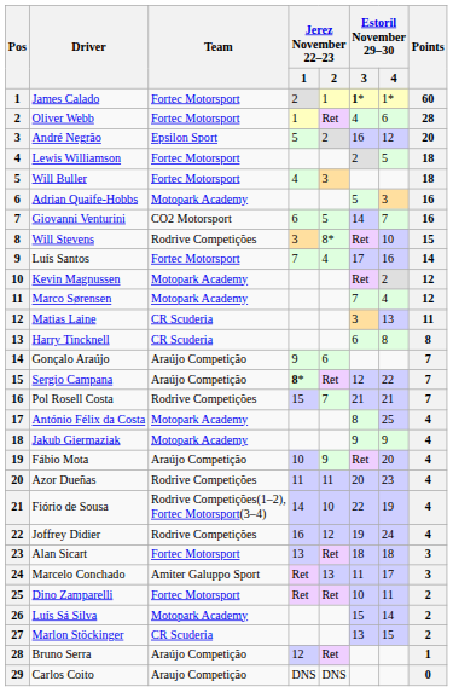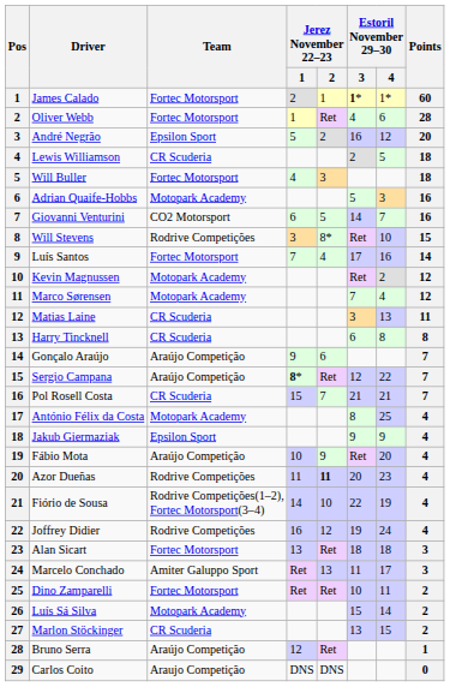Lewis Williamson | Team: Fortec Motorsport -> CR Scuderia
Pol Rosell Costa | Team: Rodrive Competições -> CR Scuderia
Jakub Giermaziak | Team: Motopark Academy -> Epsilon Sport
Azor Dueñas | Jerez November 22–23 / 2: normal -> bold
